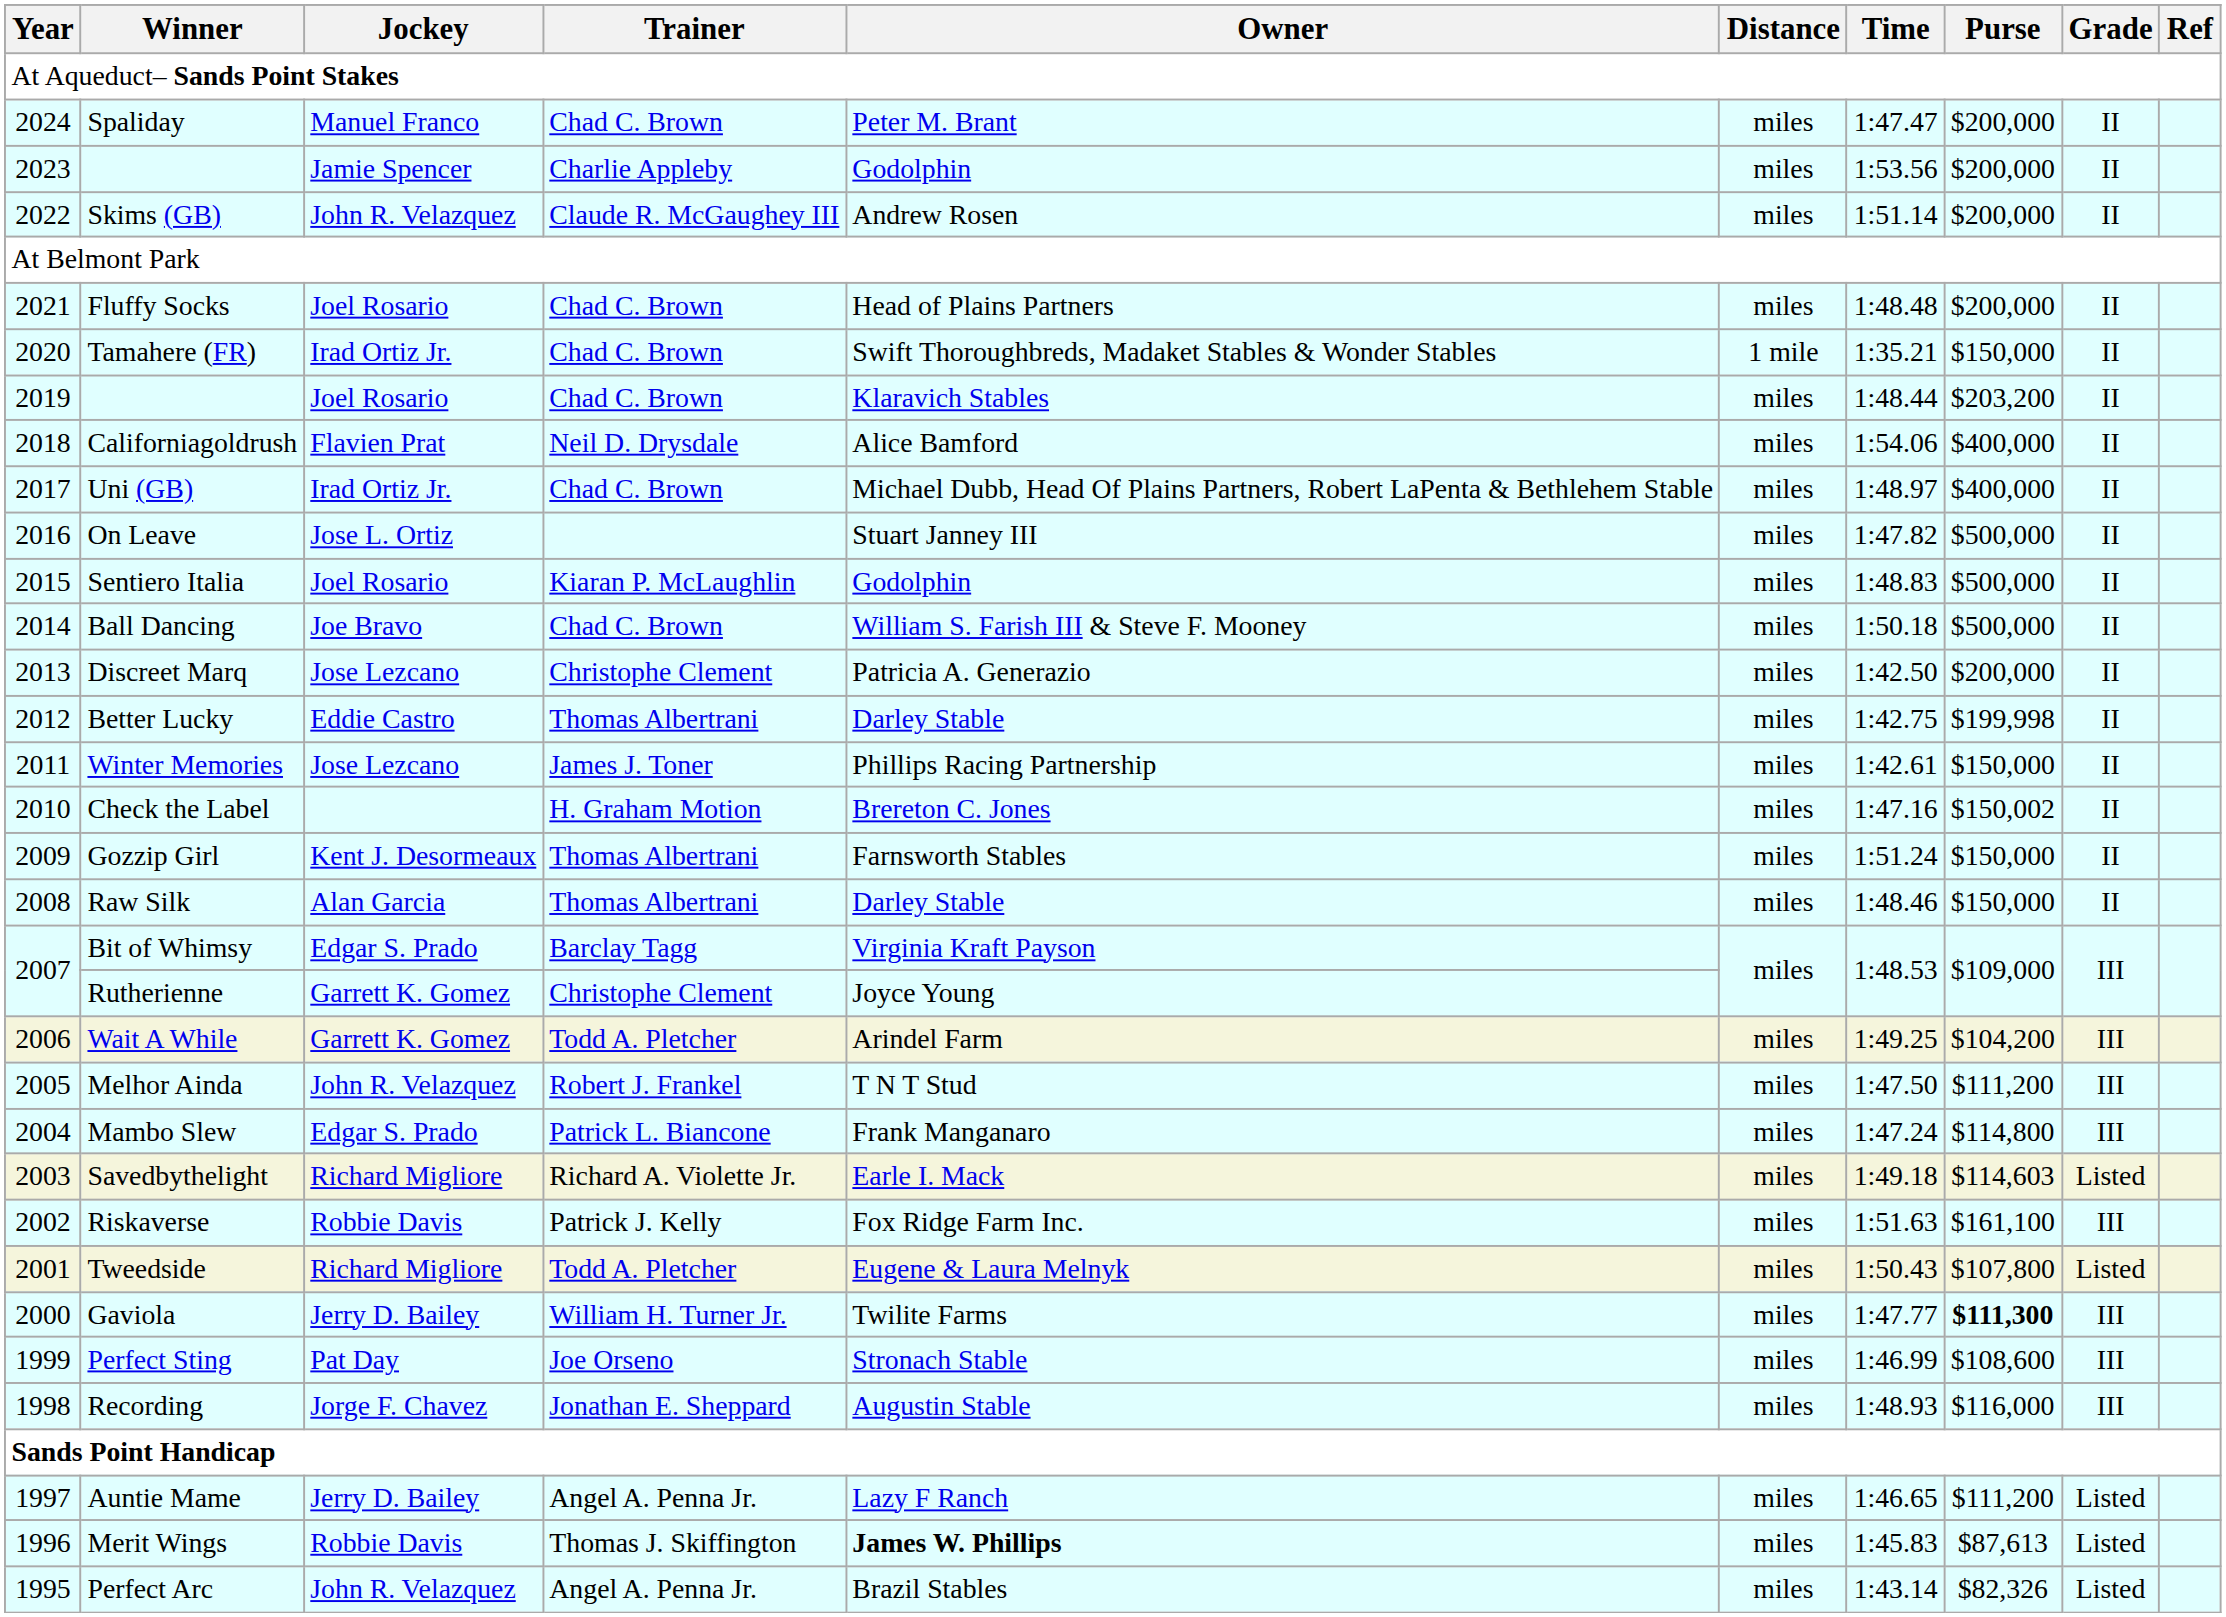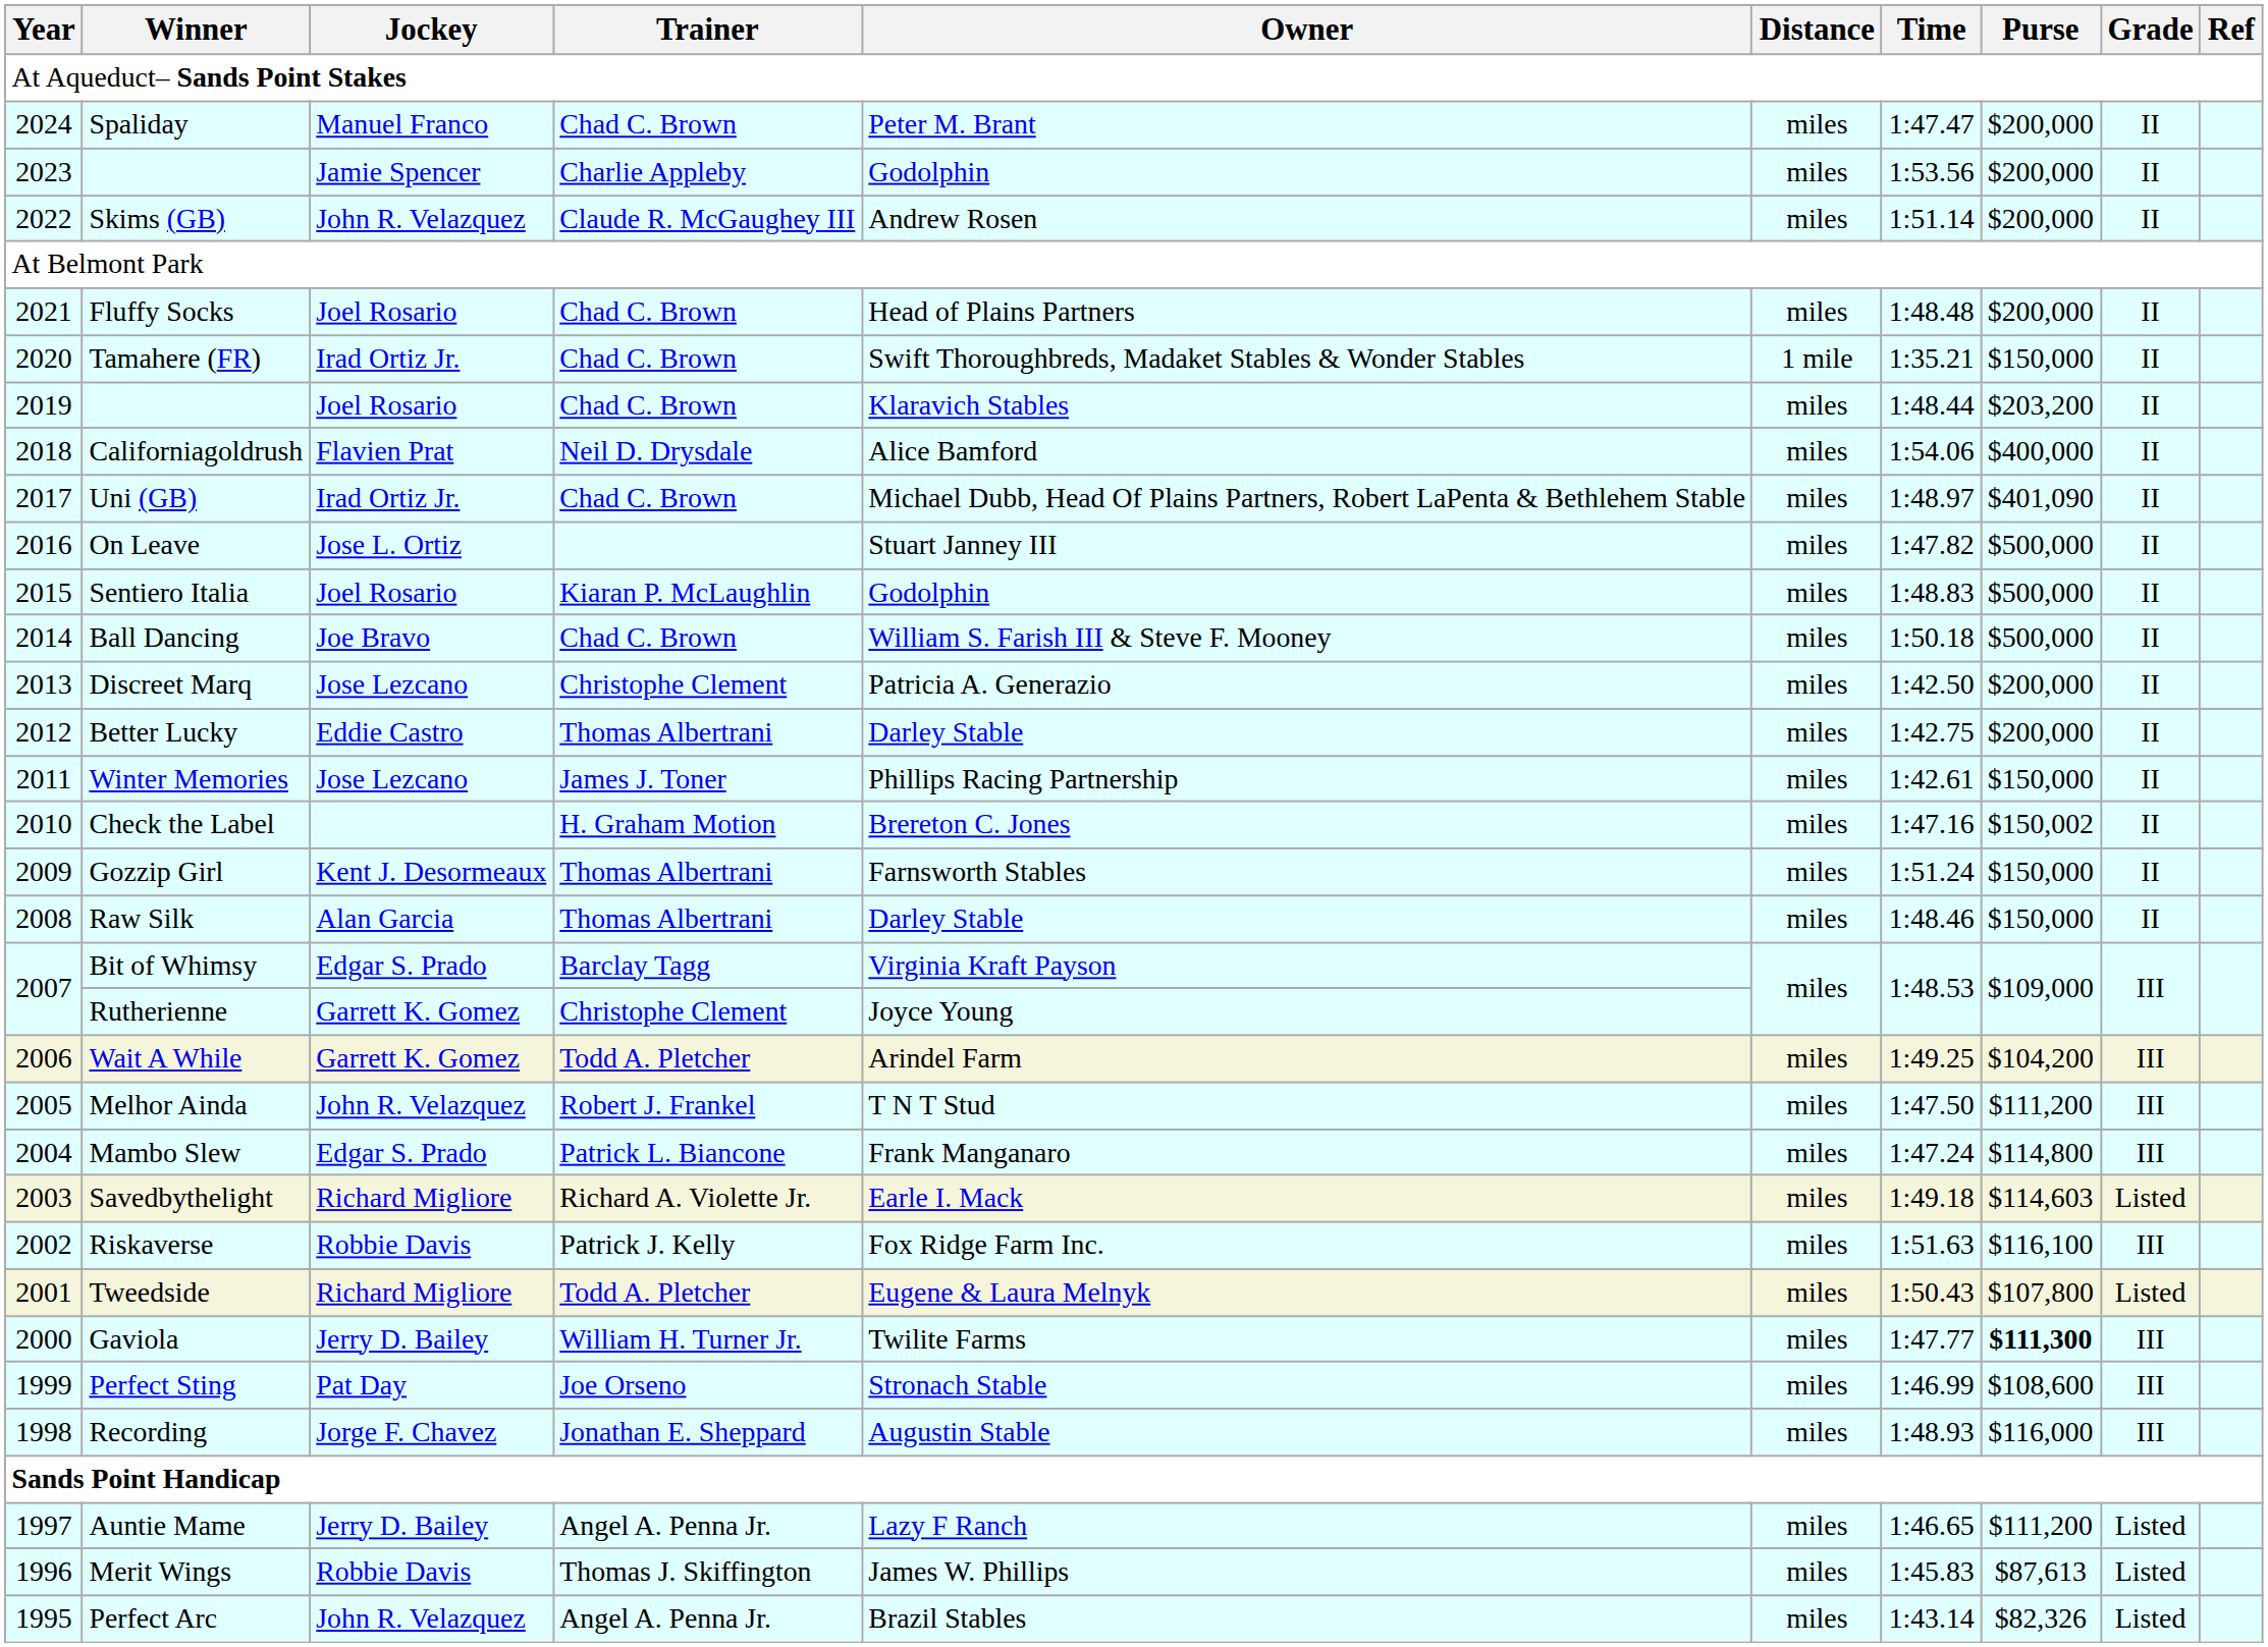Uni (GB) | Purse: $400,000 -> $401,090
Better Lucky | Purse: $199,998 -> $200,000
Riskaverse | Purse: $161,100 -> $116,100
Merit Wings | Owner: bold -> normal
